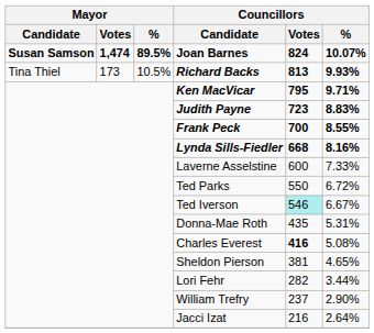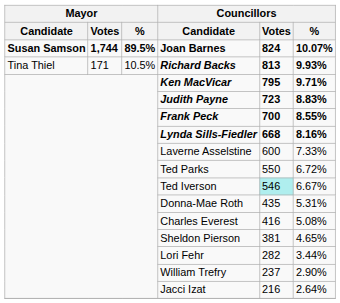Joan Barnes | Mayor / Votes: 1,474 -> 1,744
Richard Backs | Mayor / Votes: 173 -> 171
Charles Everest | Councillors / Votes: bold -> normal
